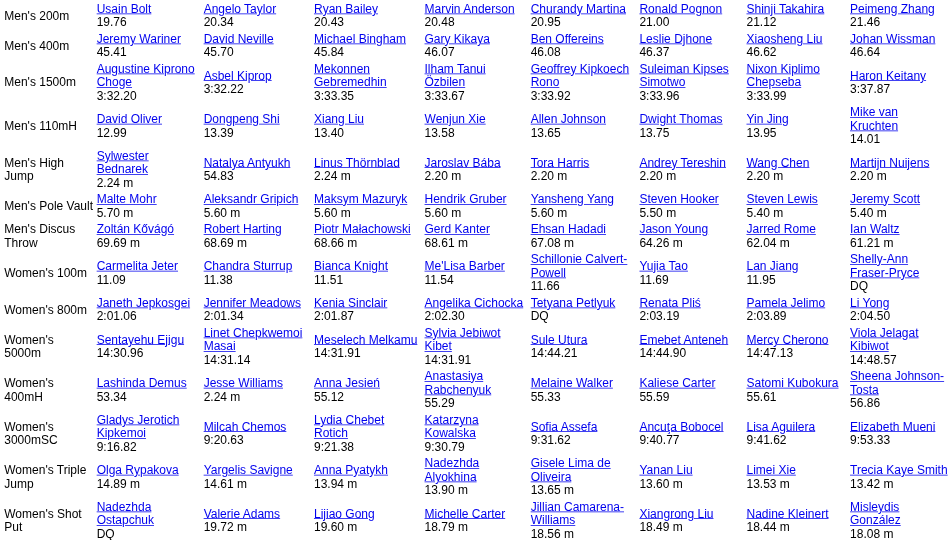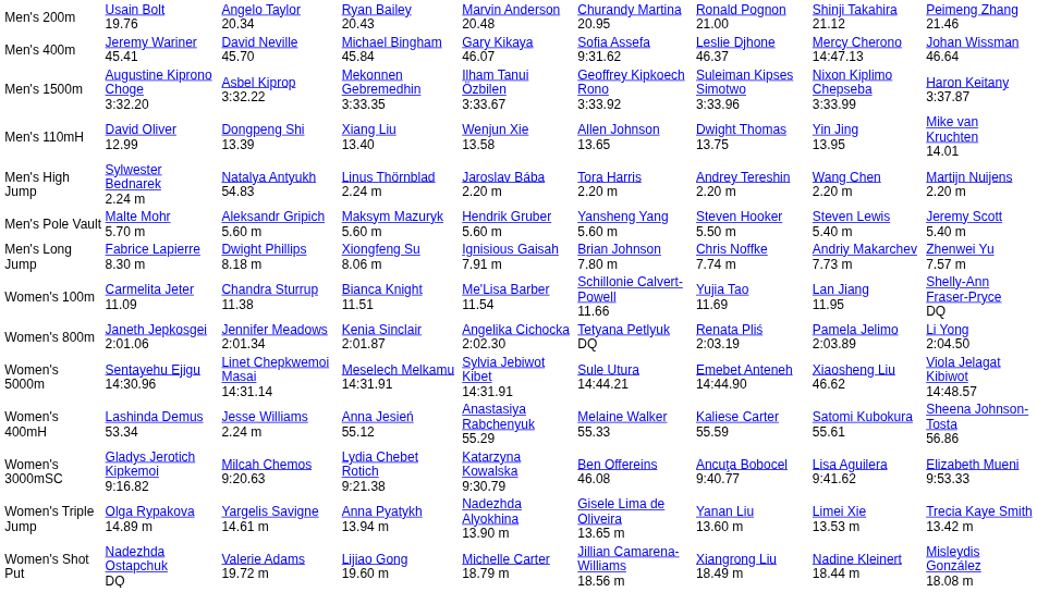Men's 400m | column 6: Ben Offereins 46.08 -> Sofia Assefa 9:31.62
Men's 400m | column 8: Xiaosheng Liu 46.62 -> Mercy Cherono 14:47.13
+ row: Men's Long Jump | Fabrice Lapierre 8.30 m | Dwight Phillips 8.18 m | Xiongfeng Su 8.06 m | Ignisious Gaisah 7.91 m | Brian Johnson 7.80 m | Chris Noffke 7.74 m | Andriy Makarchev 7.73 m | Zhenwei Yu 7.57 m
- row: Men's Discus Throw | Zoltán Kővágó 69.69 m | Robert Harting 68.69 m | Piotr Małachowski 68.66 m | Gerd Kanter 68.61 m | Ehsan Hadadi 67.08 m | Jason Young 64.26 m | Jarred Rome 62.04 m | Ian Waltz 61.21 m
Women's 5000m | column 8: Mercy Cherono 14:47.13 -> Xiaosheng Liu 46.62
Women's 3000mSC | column 6: Sofia Assefa 9:31.62 -> Ben Offereins 46.08
